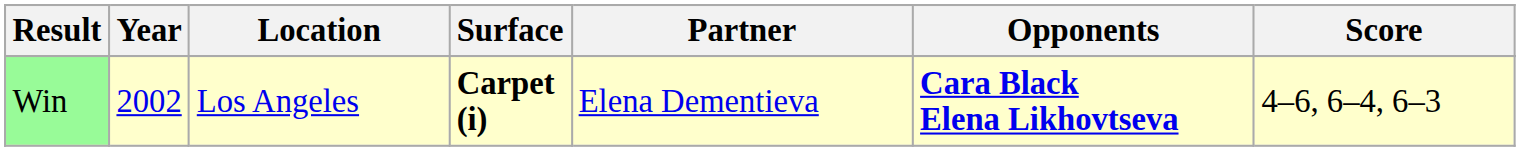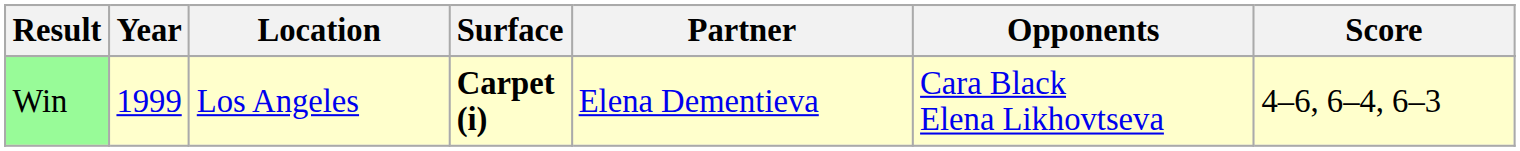Win | Year: 2002 -> 1999
Win | Opponents: bold -> normal
